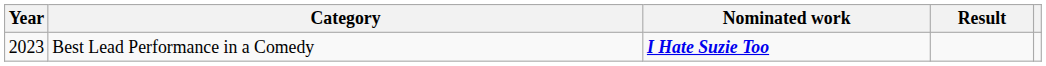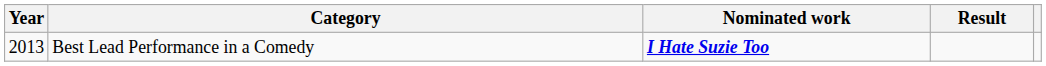Best Lead Performance in a Comedy | Year: 2023 -> 2013
